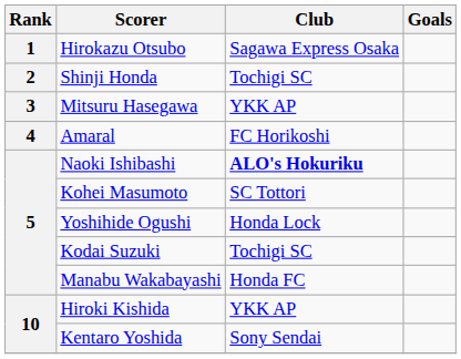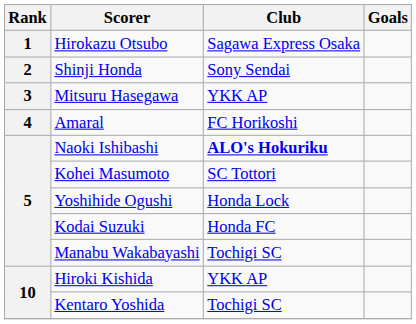Shinji Honda | Club: Tochigi SC -> Sony Sendai
Kodai Suzuki | Club: Tochigi SC -> Honda FC
Manabu Wakabayashi | Club: Honda FC -> Tochigi SC
Kentaro Yoshida | Club: Sony Sendai -> Tochigi SC
